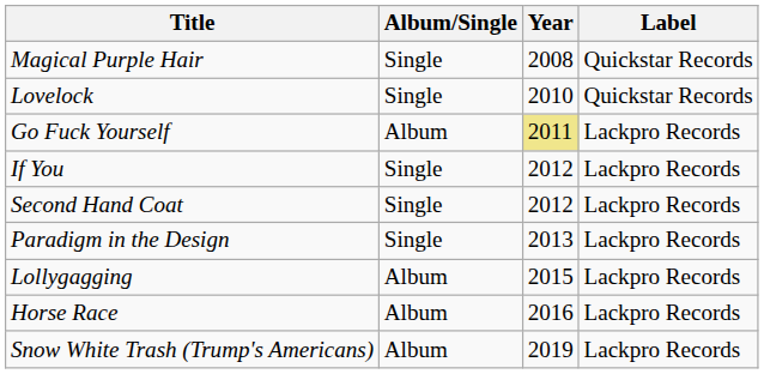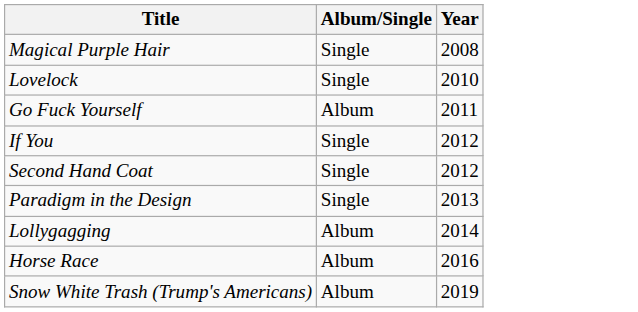- column: Label | Quickstar Records | Quickstar Records | Lackpro Records | Lackpro Records | Lackpro Records | Lackpro Records | Lackpro Records | Lackpro Records | Lackpro Records
Go Fuck Yourself | Year: khaki background -> no background
Lollygagging | Year: 2015 -> 2014
